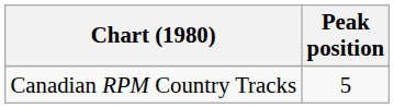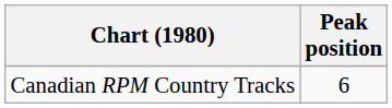Canadian RPM Country Tracks | Peak position: 5 -> 6
